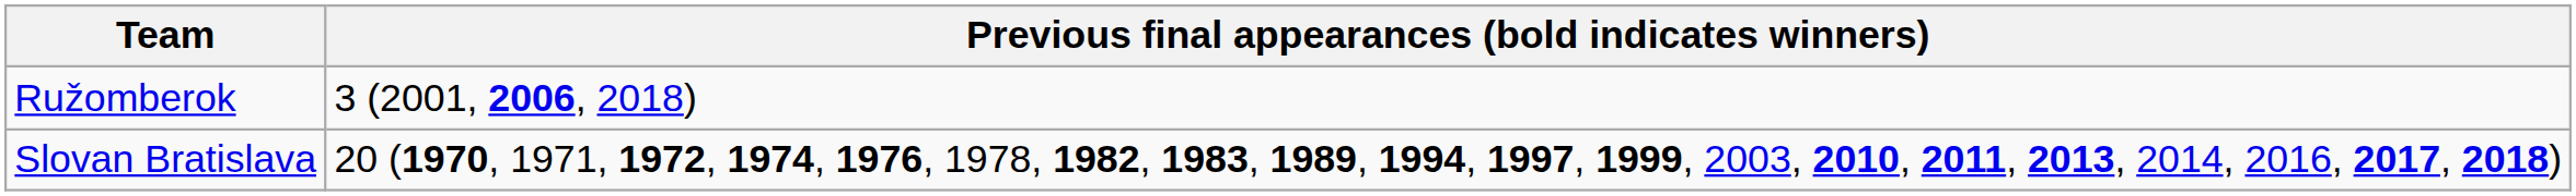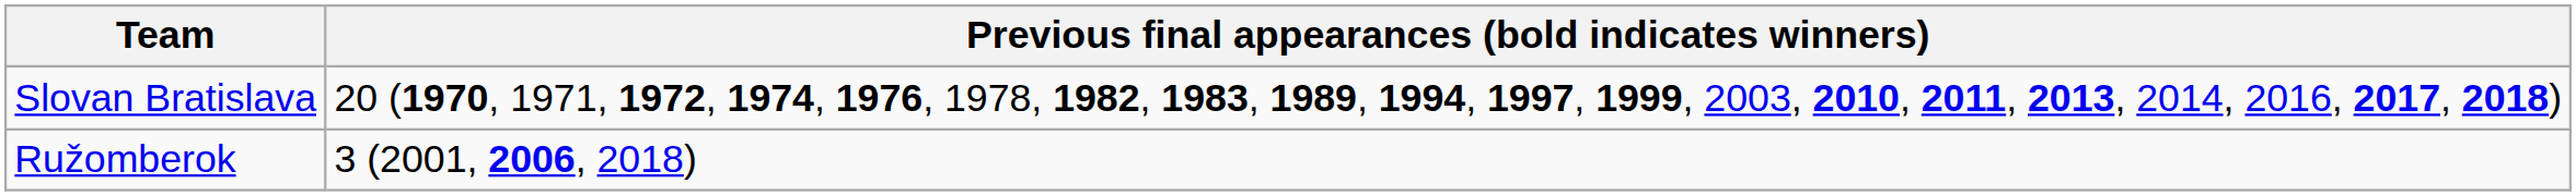rows swapped: Slovan Bratislava <-> Ružomberok
